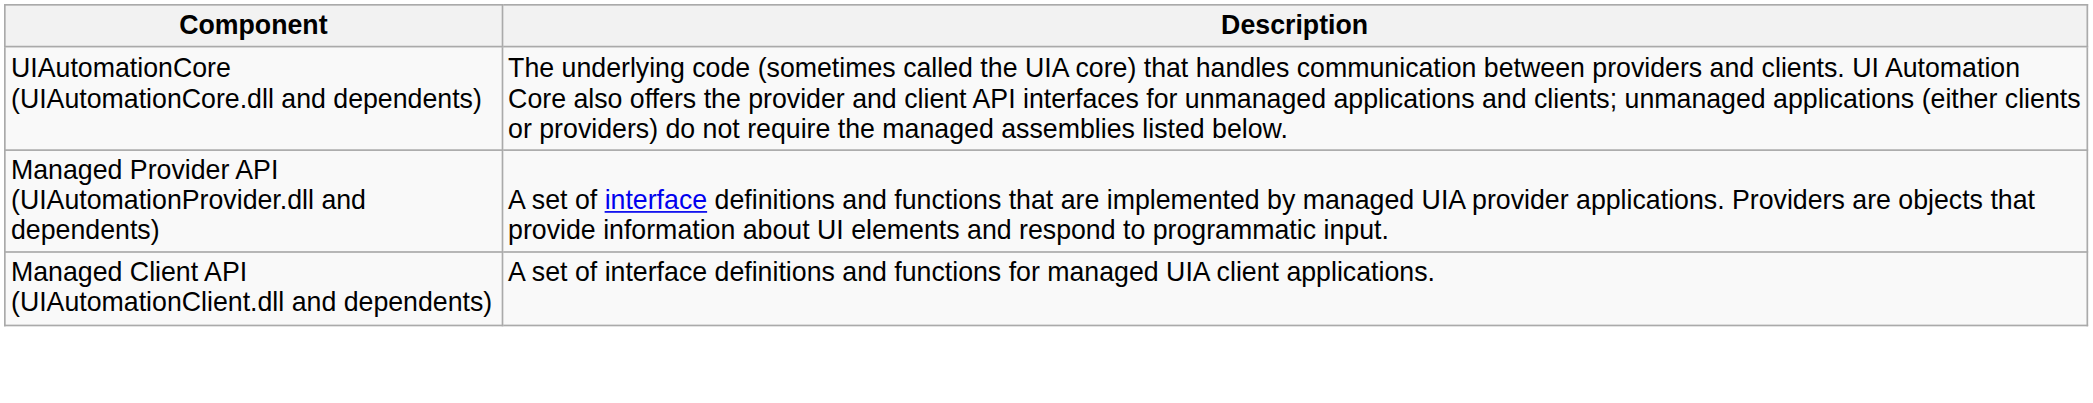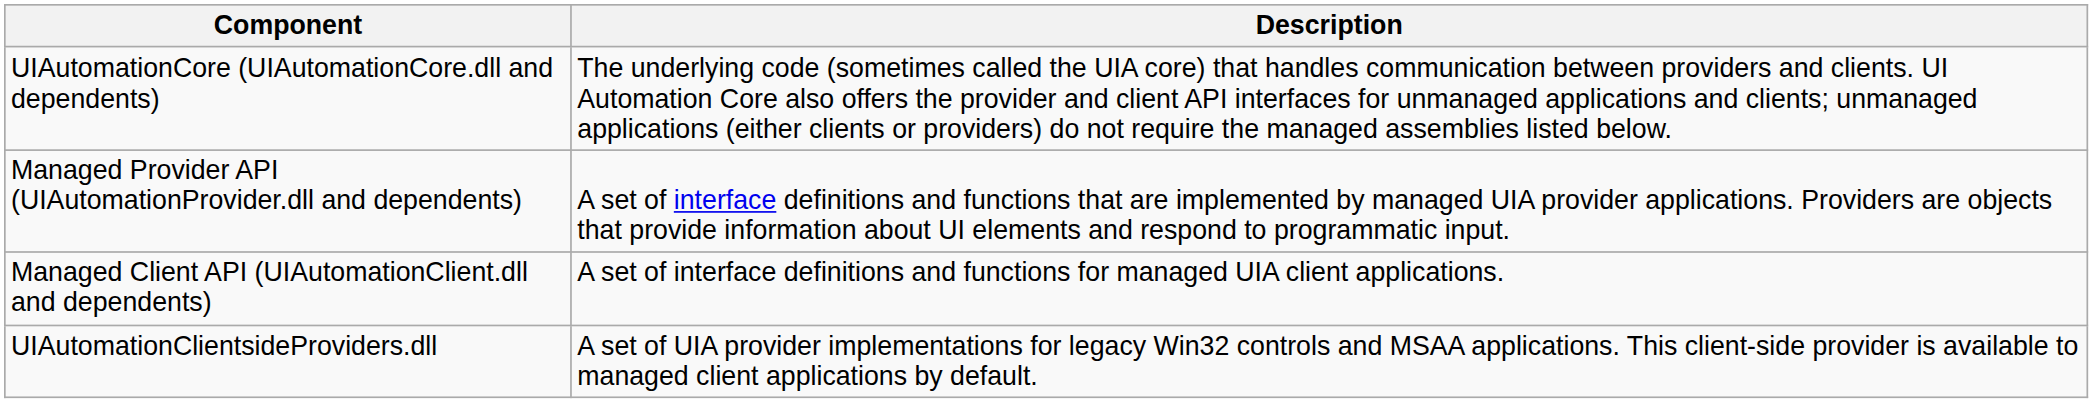+ row: UIAutomationClientsideProviders.dll | A set of UIA provider implementations for legacy Win32 controls and MSAA applications. This client-side provider is available to managed client applications by default.
